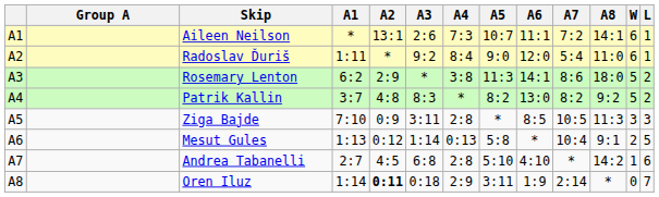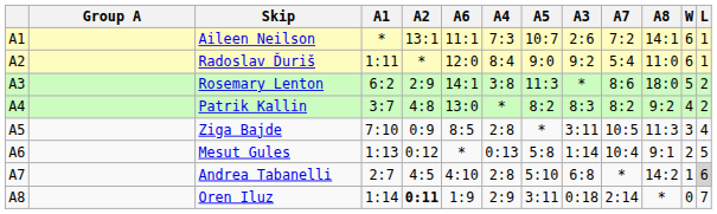columns swapped: A3 <-> A6
Patrik Kallin | W: 5 -> 4
Ziga Bajde | L: 3 -> 4
Andrea Tabanelli | L: no background -> lightgrey background
